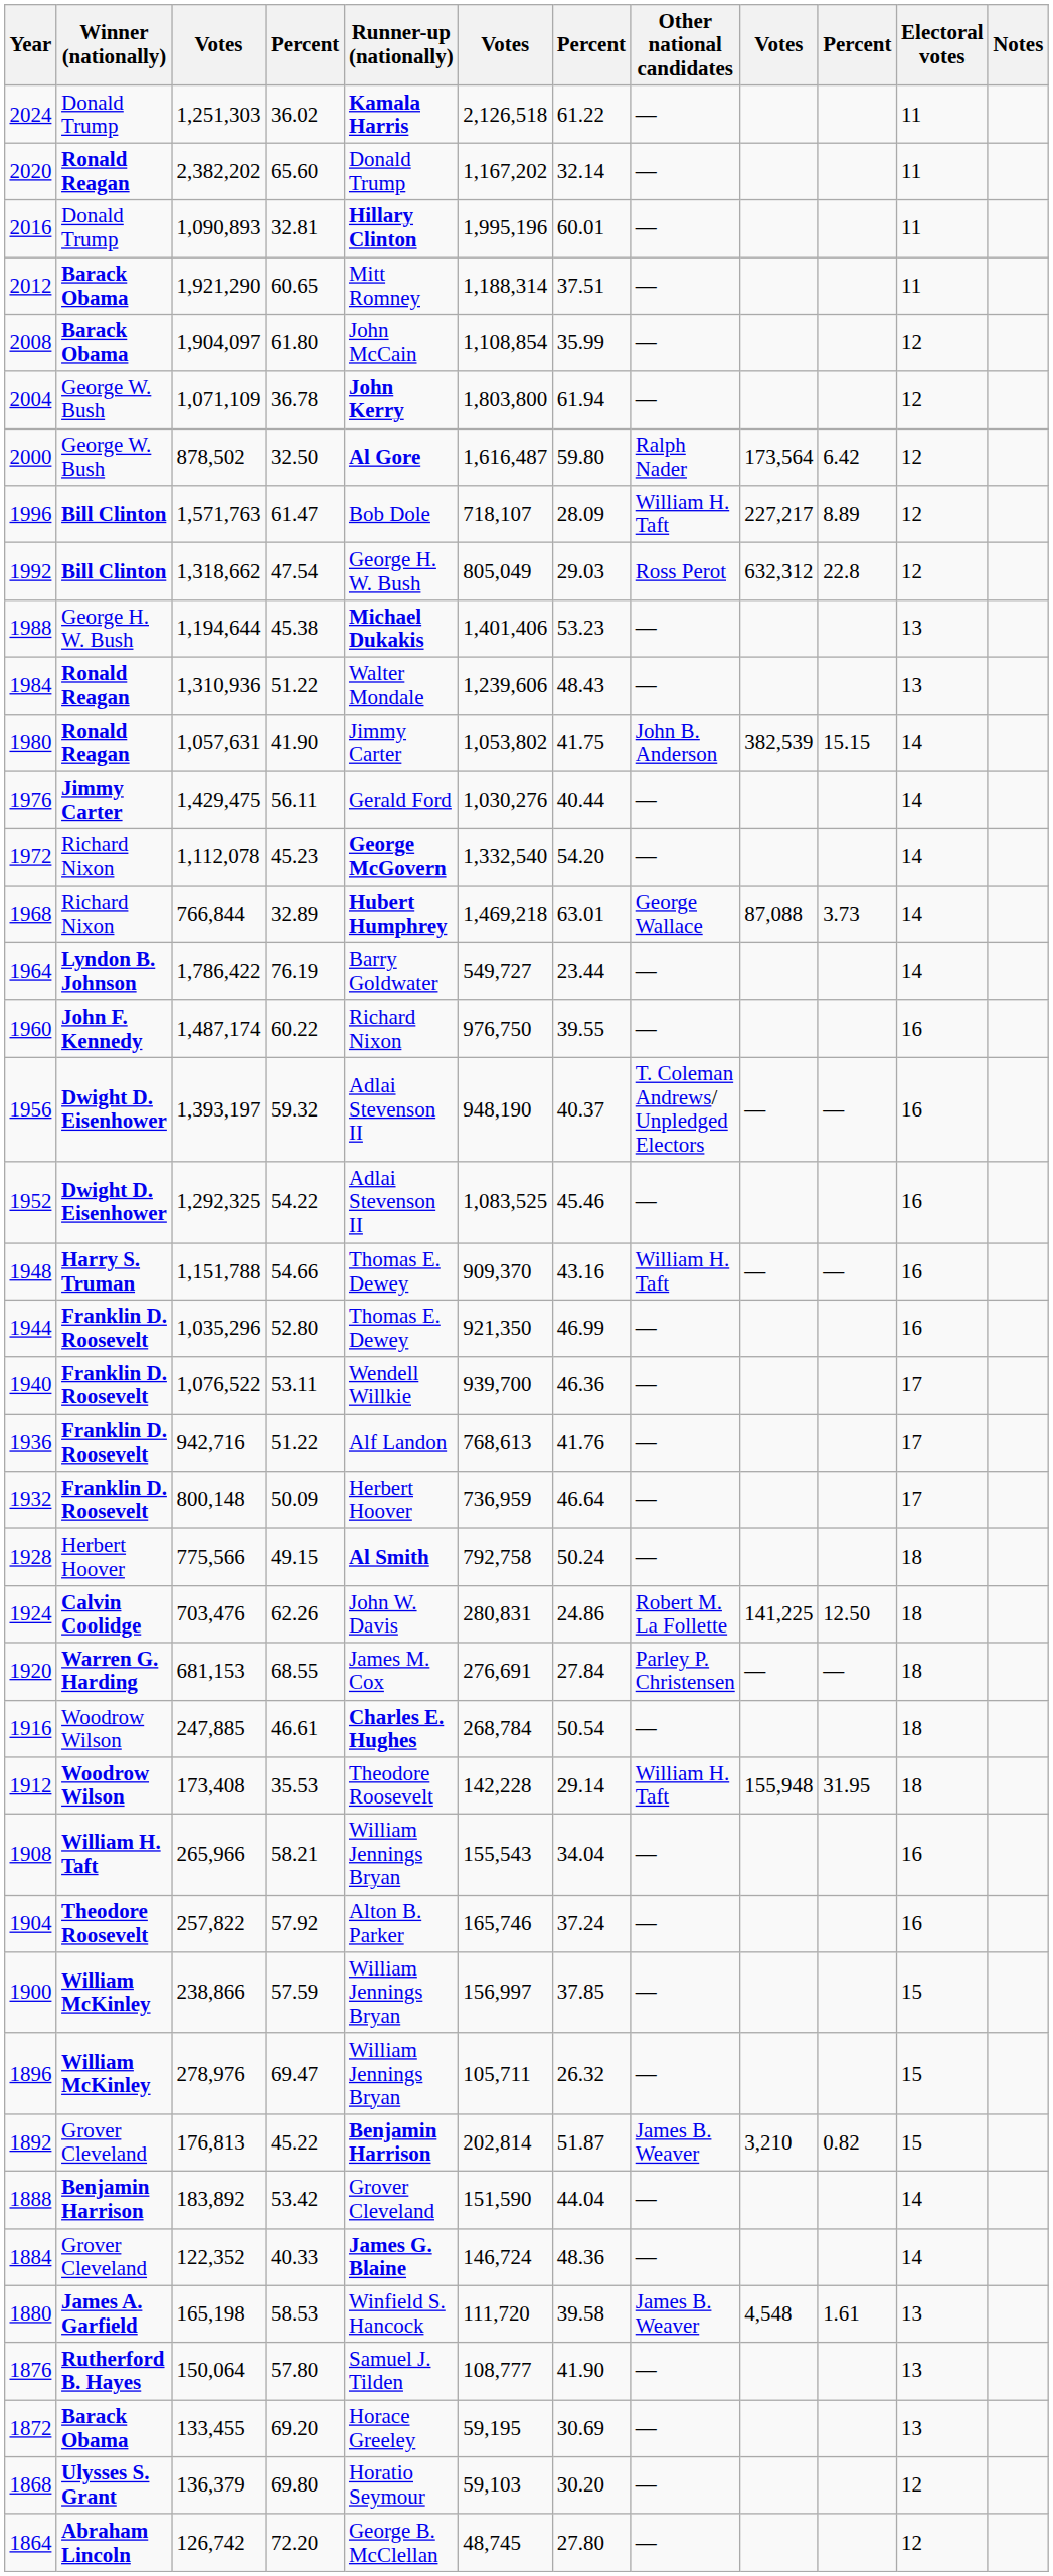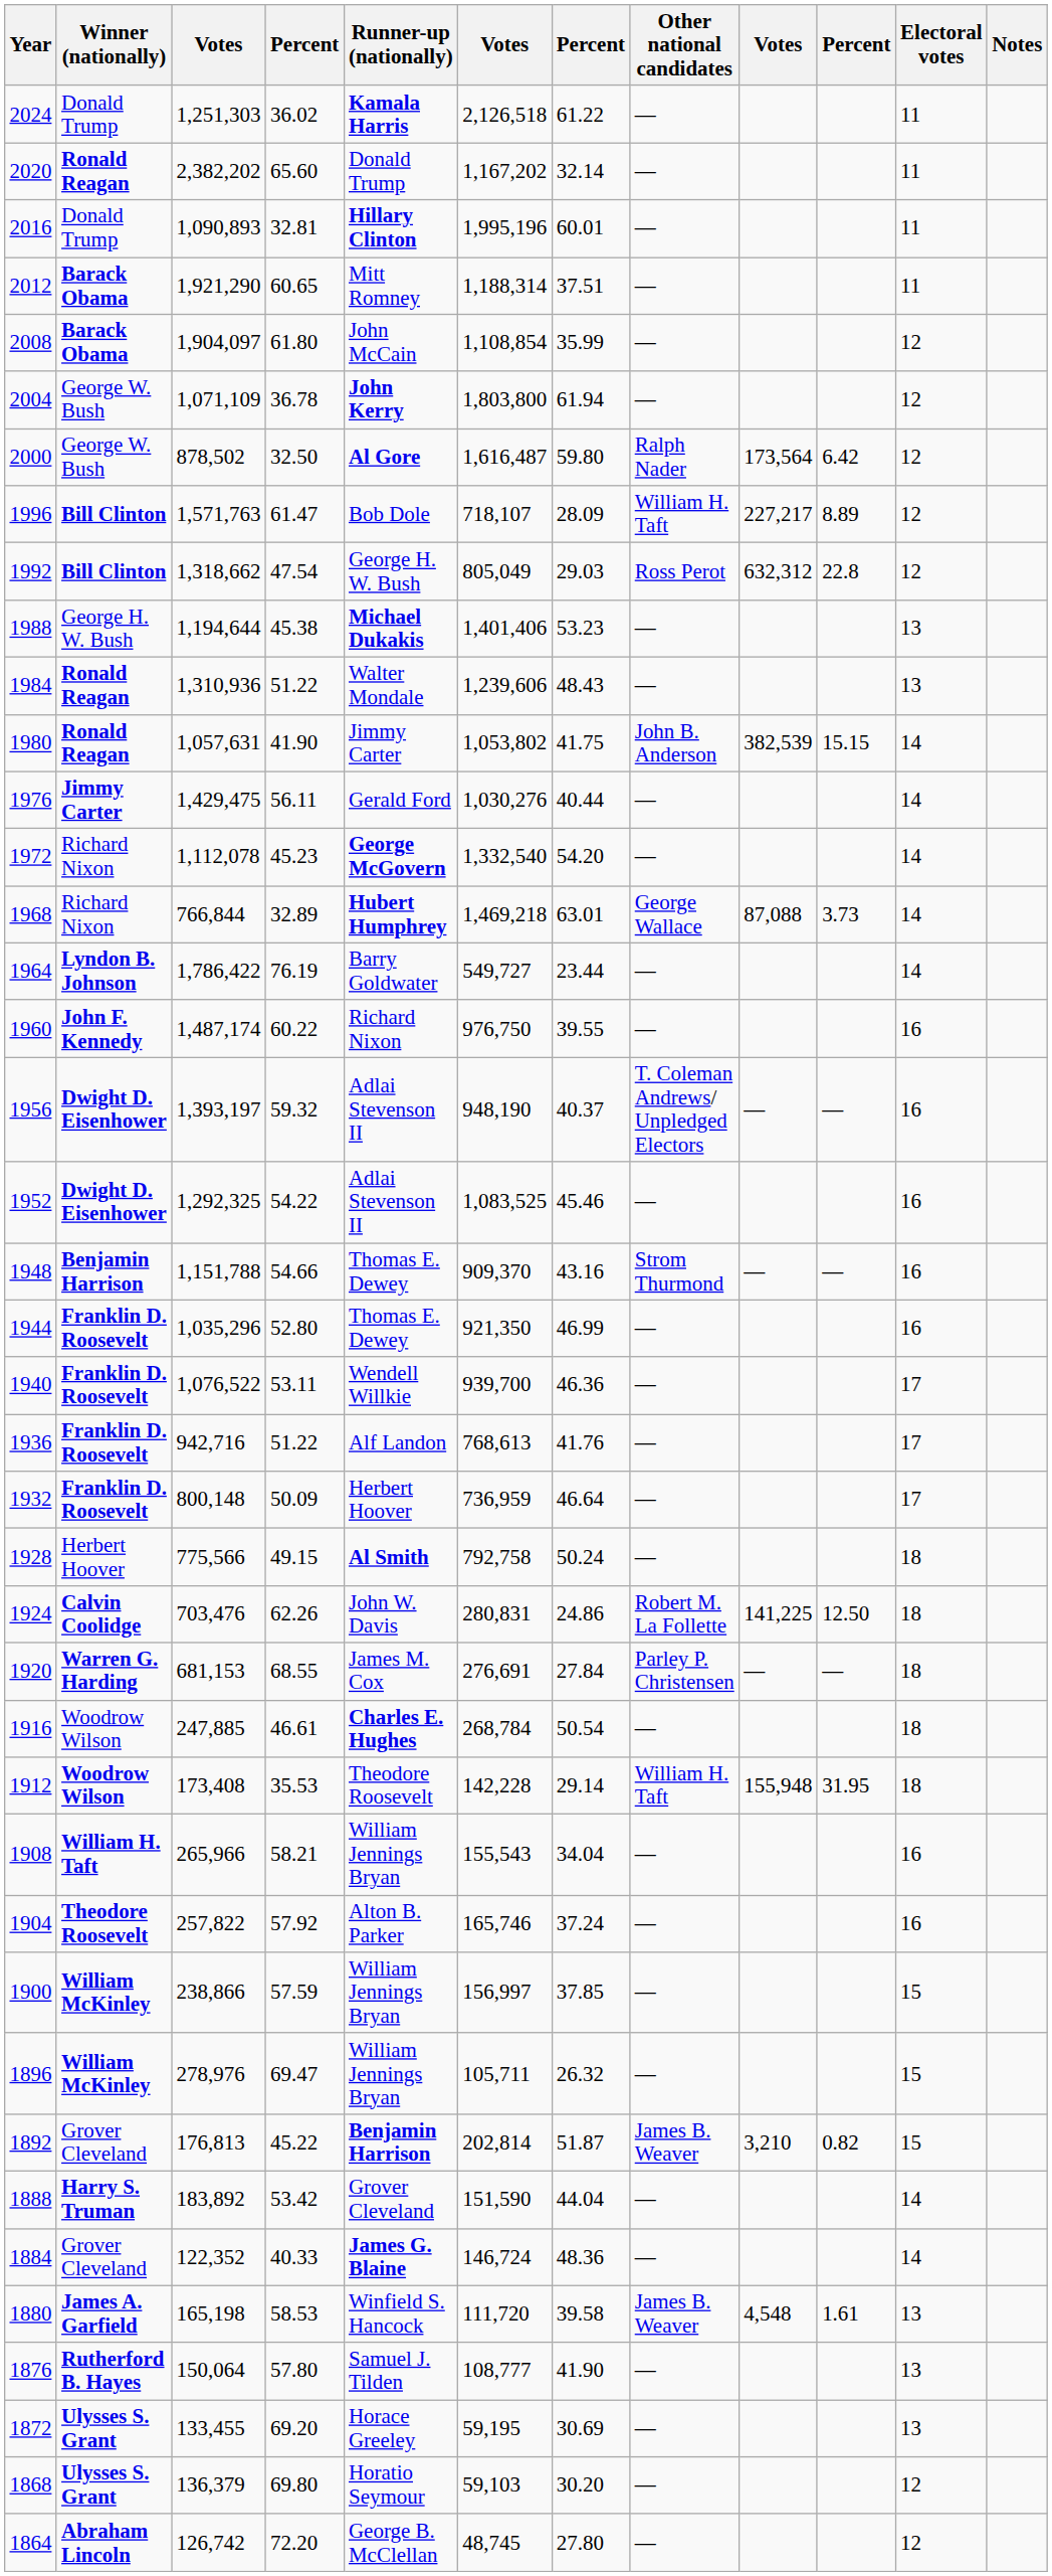1948 | Winner (nationally): Harry S. Truman -> Benjamin Harrison
1948 | Other national candidates: William H. Taft -> Strom Thurmond
1888 | Winner (nationally): Benjamin Harrison -> Harry S. Truman
1872 | Winner (nationally): Barack Obama -> Ulysses S. Grant
